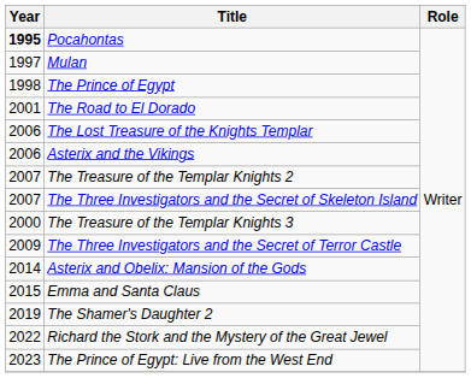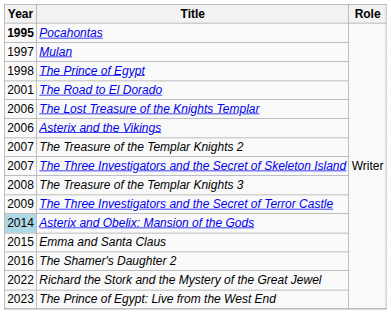The Treasure of the Templar Knights 3 | Year: 2000 -> 2008
Asterix and Obelix: Mansion of the Gods | Year: no background -> lightblue background
The Shamer's Daughter 2 | Year: 2019 -> 2016
